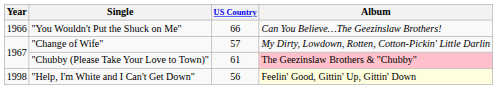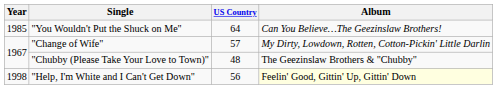"You Wouldn't Put the Shuck on Me" | Year: 1966 -> 1985
"You Wouldn't Put the Shuck on Me" | US Country: 66 -> 64
"Chubby (Please Take Your Love to Town)" | US Country: 61 -> 48
"Chubby (Please Take Your Love to Town)" | Album: pink background -> no background
